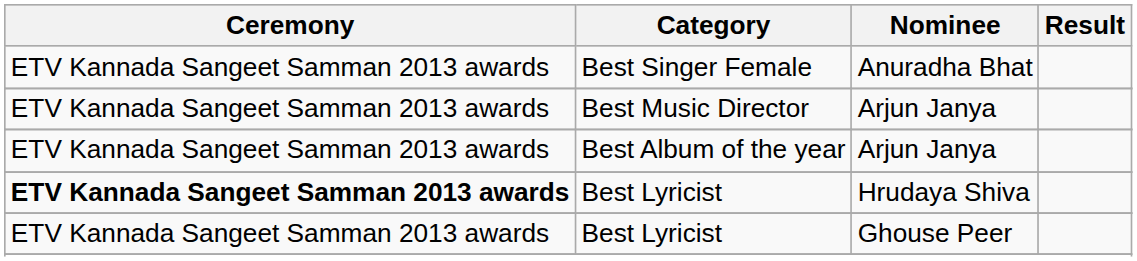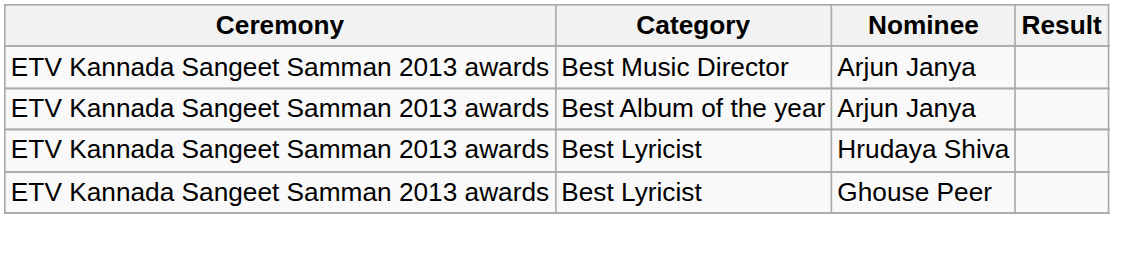- row: ETV Kannada Sangeet Samman 2013 awards | Best Singer Female | Anuradha Bhat
Best Lyricist / Hrudaya Shiva | Ceremony: bold -> normal
